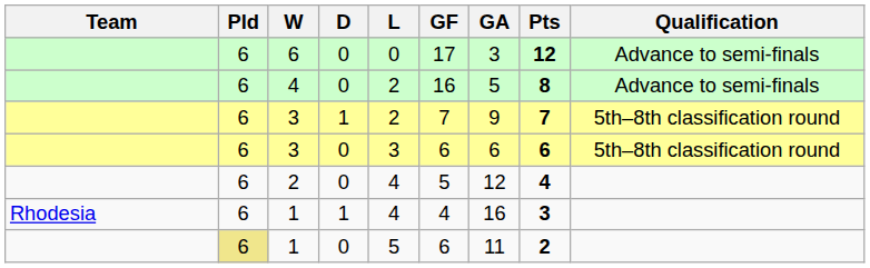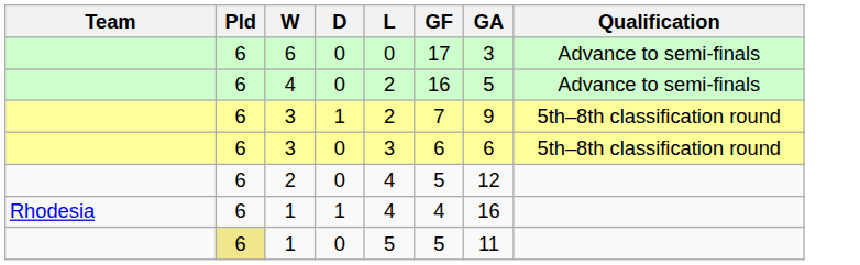- column: Pts | 12 | 8 | 7 | 6 | 4 | 3 | 2
1 / 0 | GF: 6 -> 5
